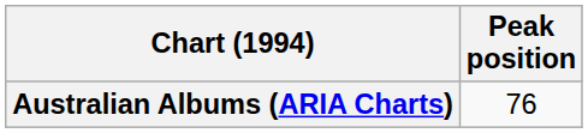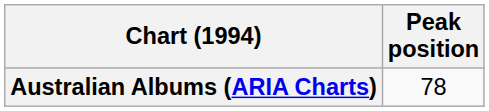Australian Albums (ARIA Charts) | Peak position: 76 -> 78
